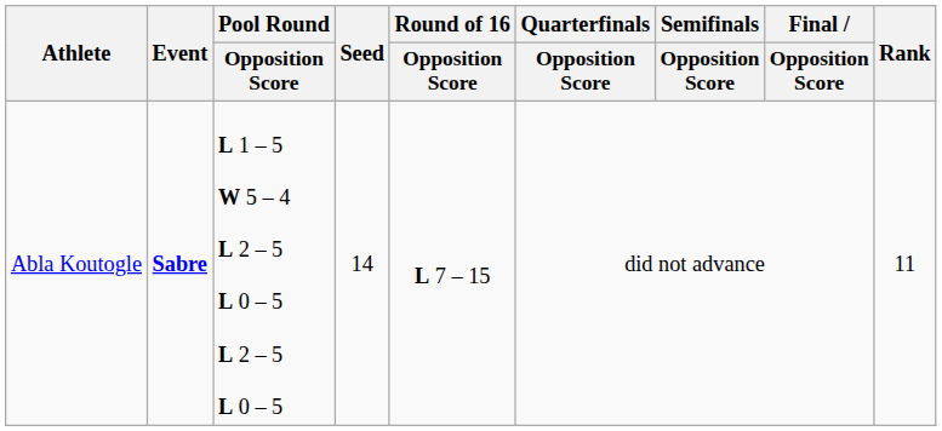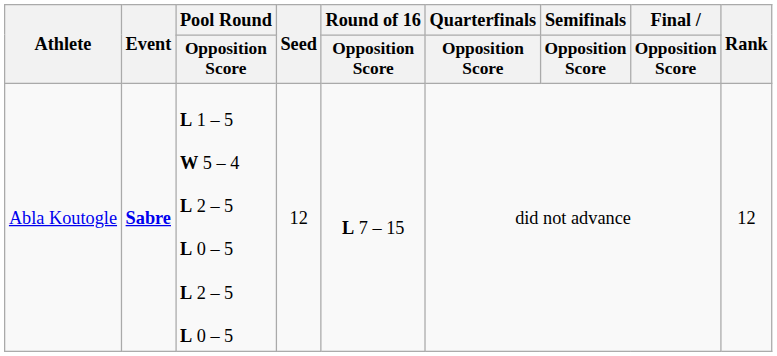Abla Koutogle | Seed: 14 -> 12
Abla Koutogle | Rank: 11 -> 12
